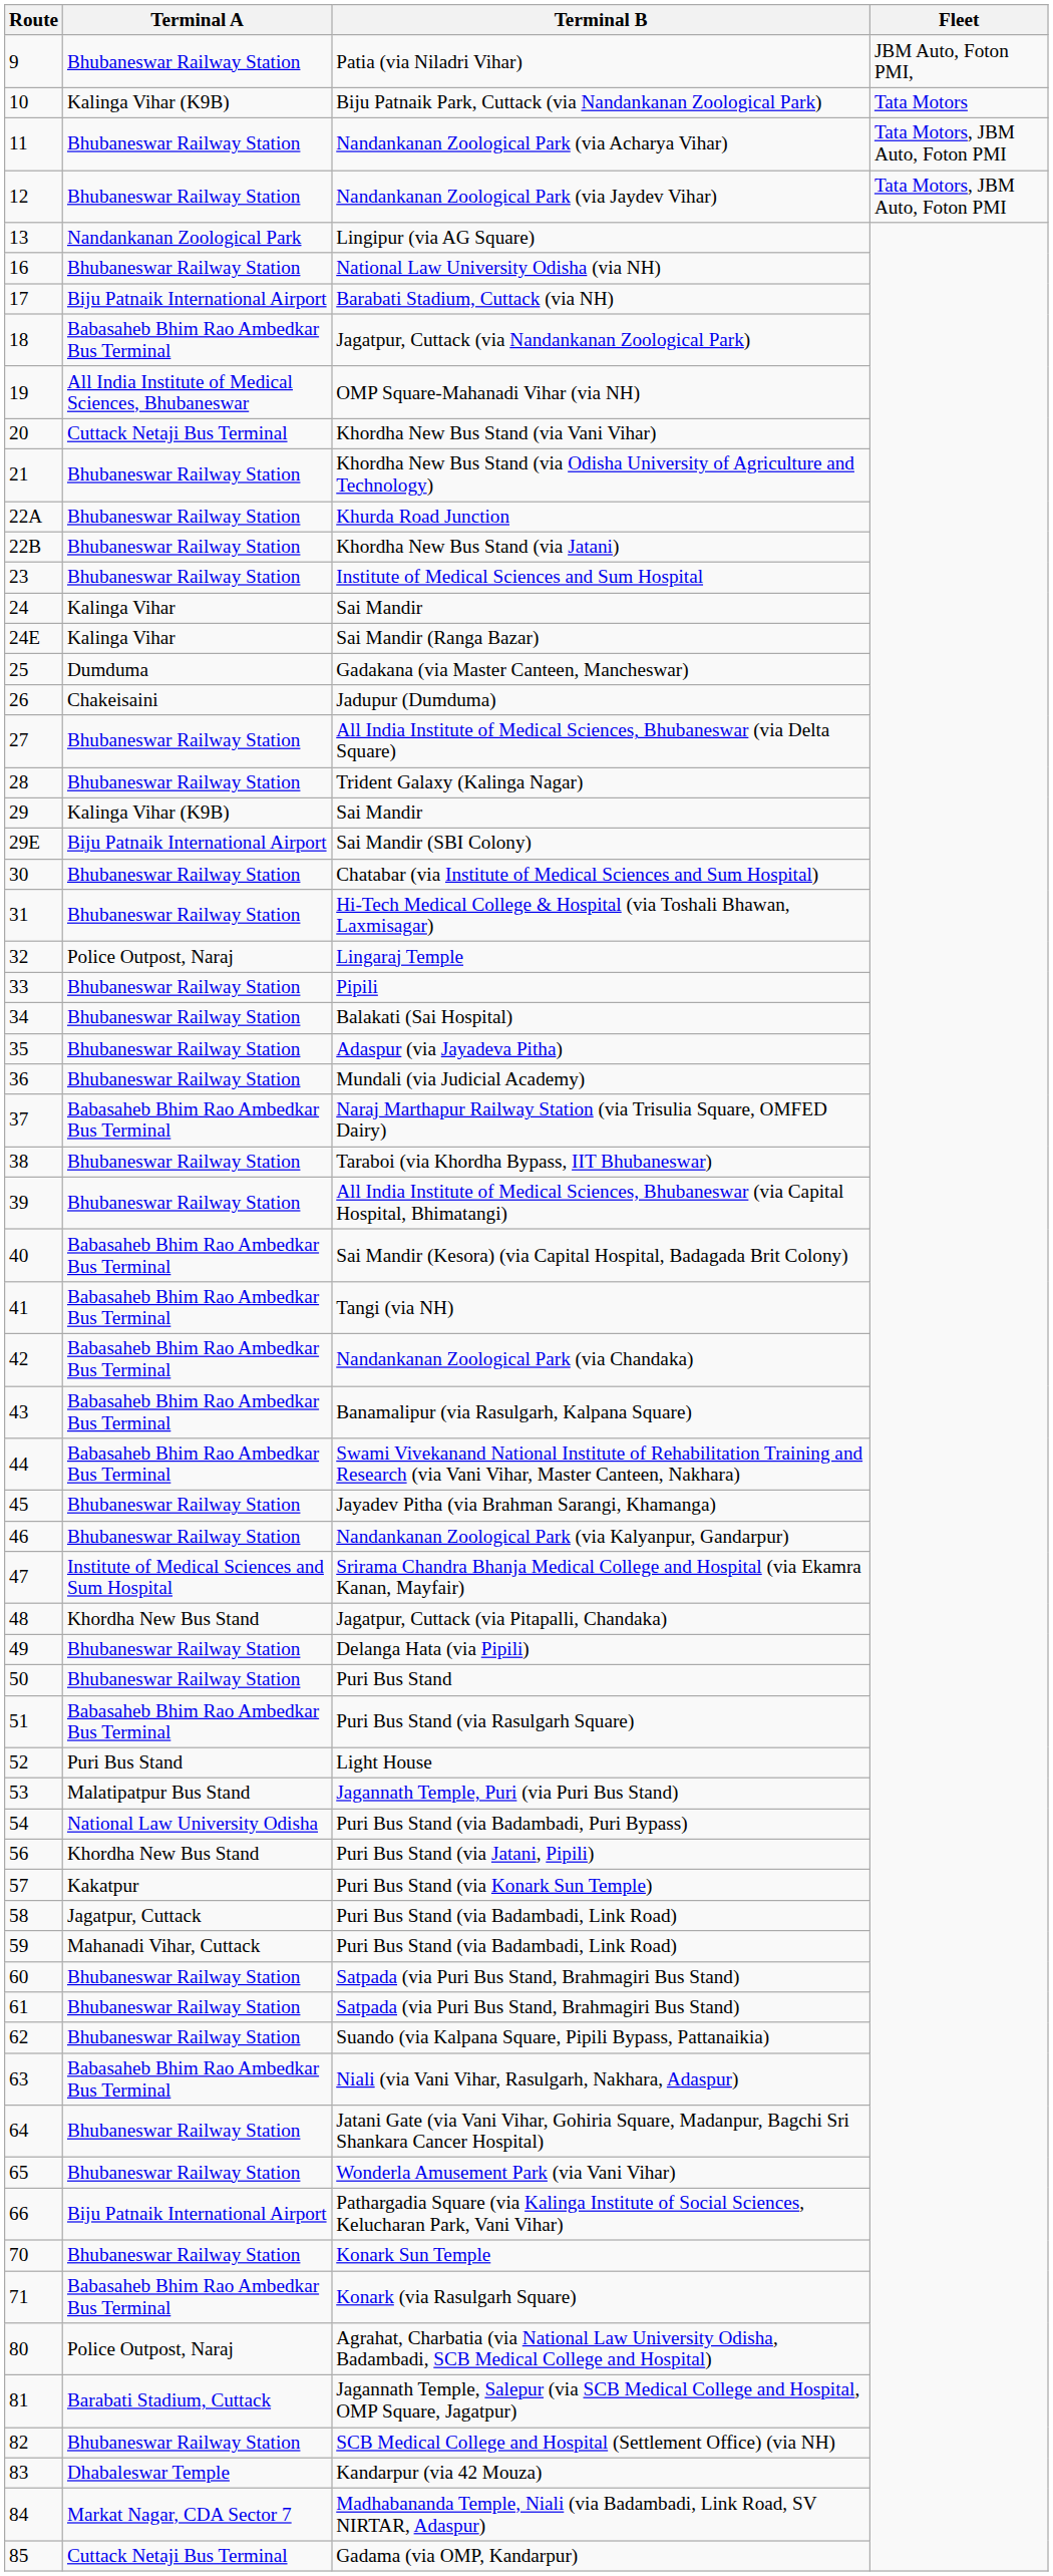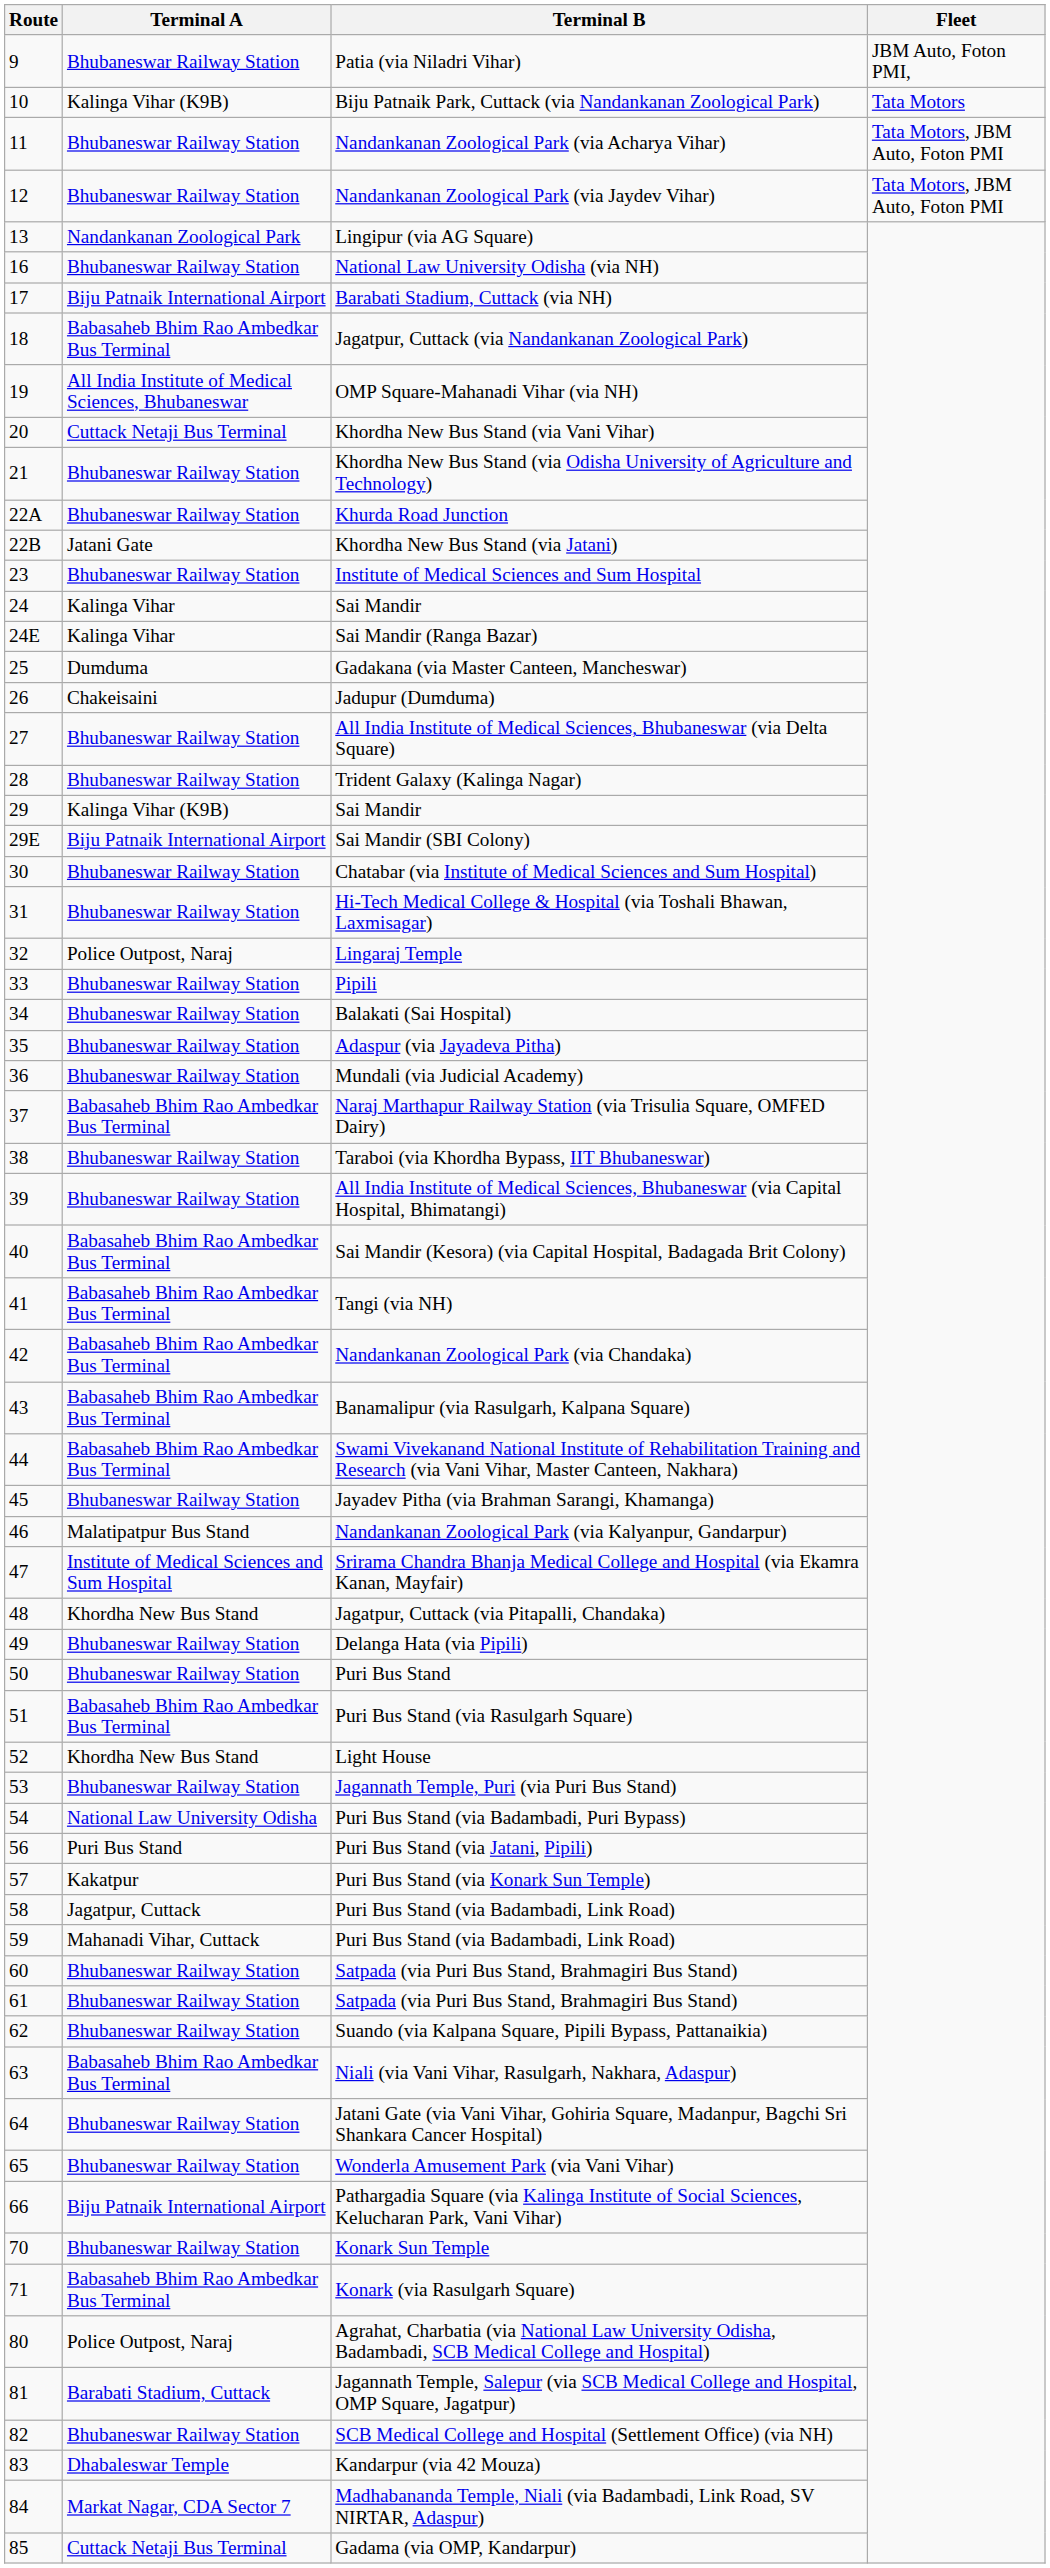Khordha New Bus Stand (via Jatani) | Terminal A: Bhubaneswar Railway Station -> Jatani Gate
Nandankanan Zoological Park (via Kalyanpur, Gandarpur) | Terminal A: Bhubaneswar Railway Station -> Malatipatpur Bus Stand
Light House | Terminal A: Puri Bus Stand -> Khordha New Bus Stand
Jagannath Temple, Puri (via Puri Bus Stand) | Terminal A: Malatipatpur Bus Stand -> Bhubaneswar Railway Station
Puri Bus Stand (via Jatani, Pipili) | Terminal A: Khordha New Bus Stand -> Puri Bus Stand
